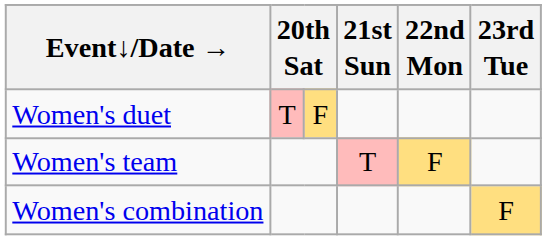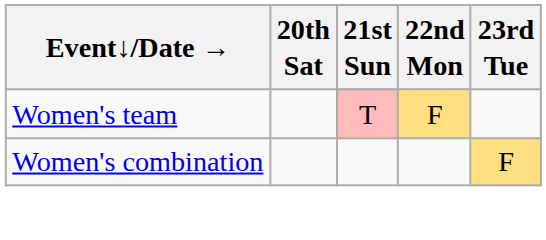- row: Women's duet | T | F
